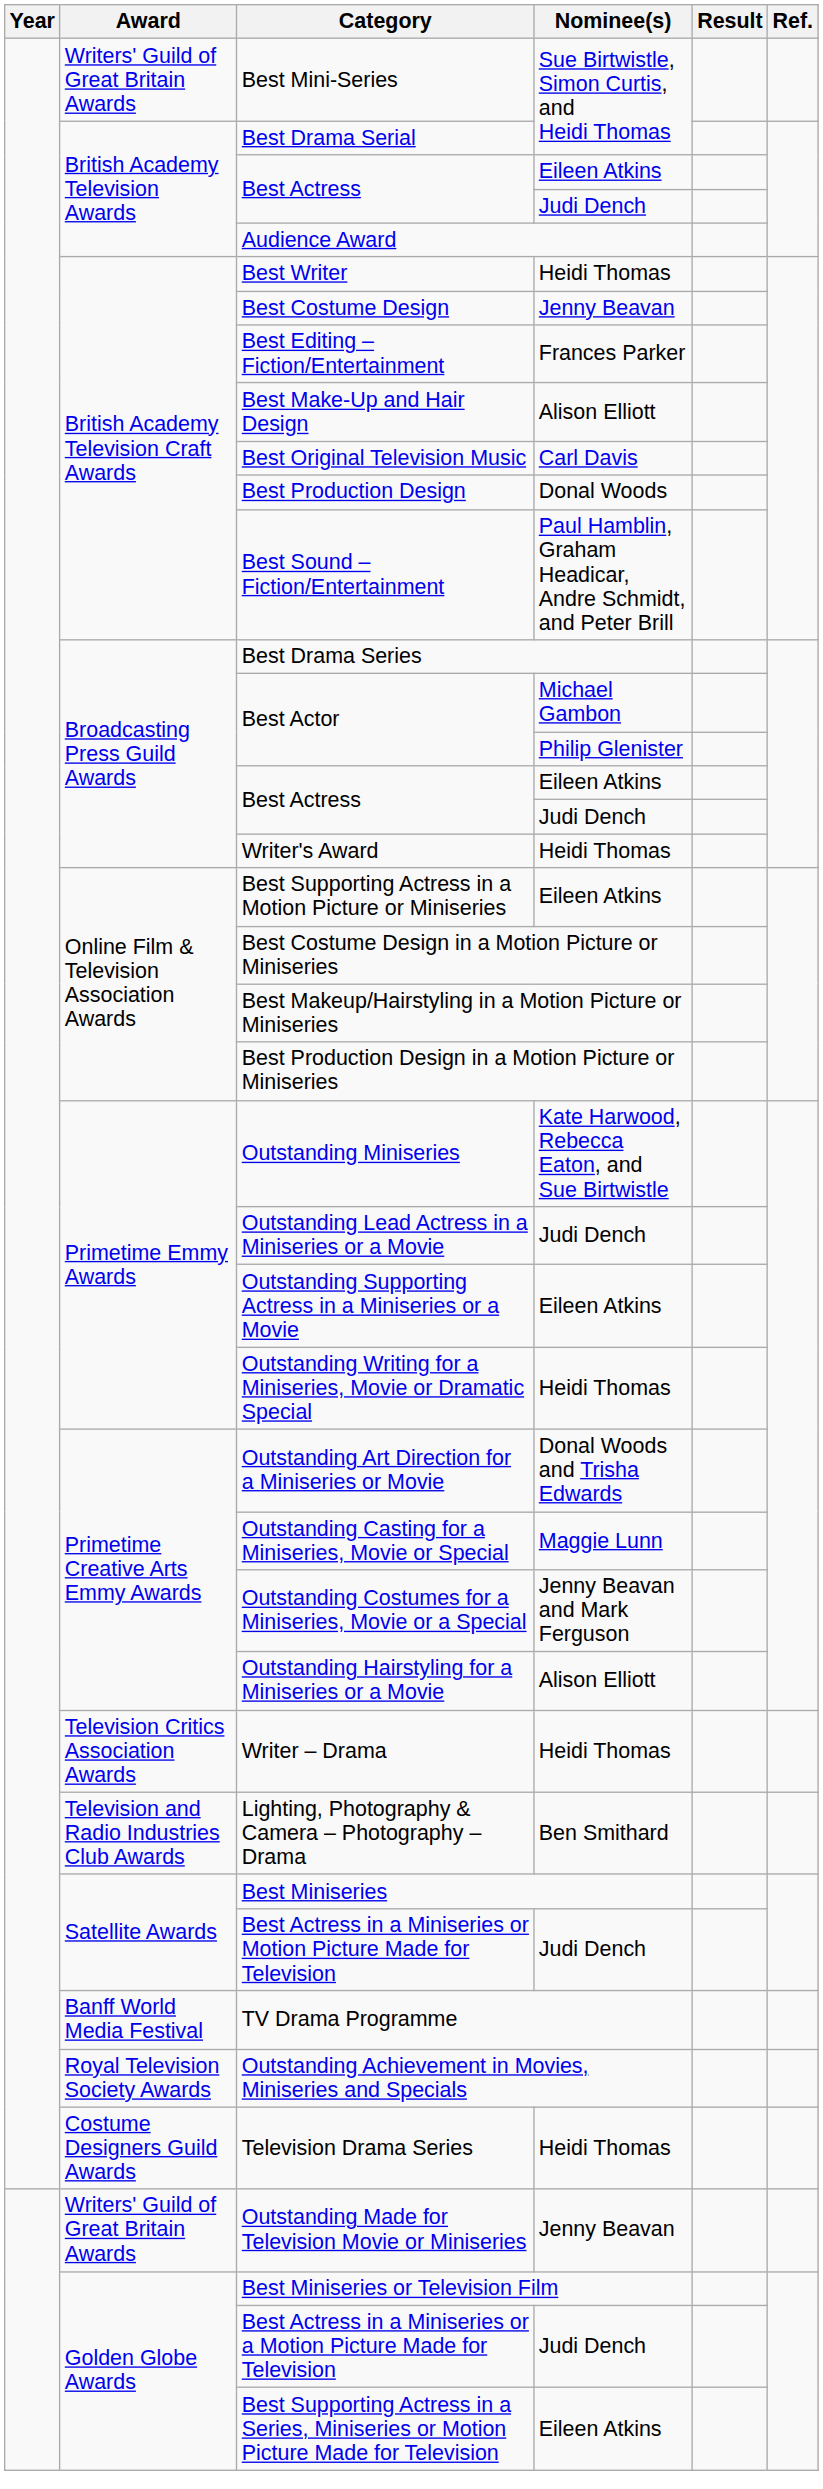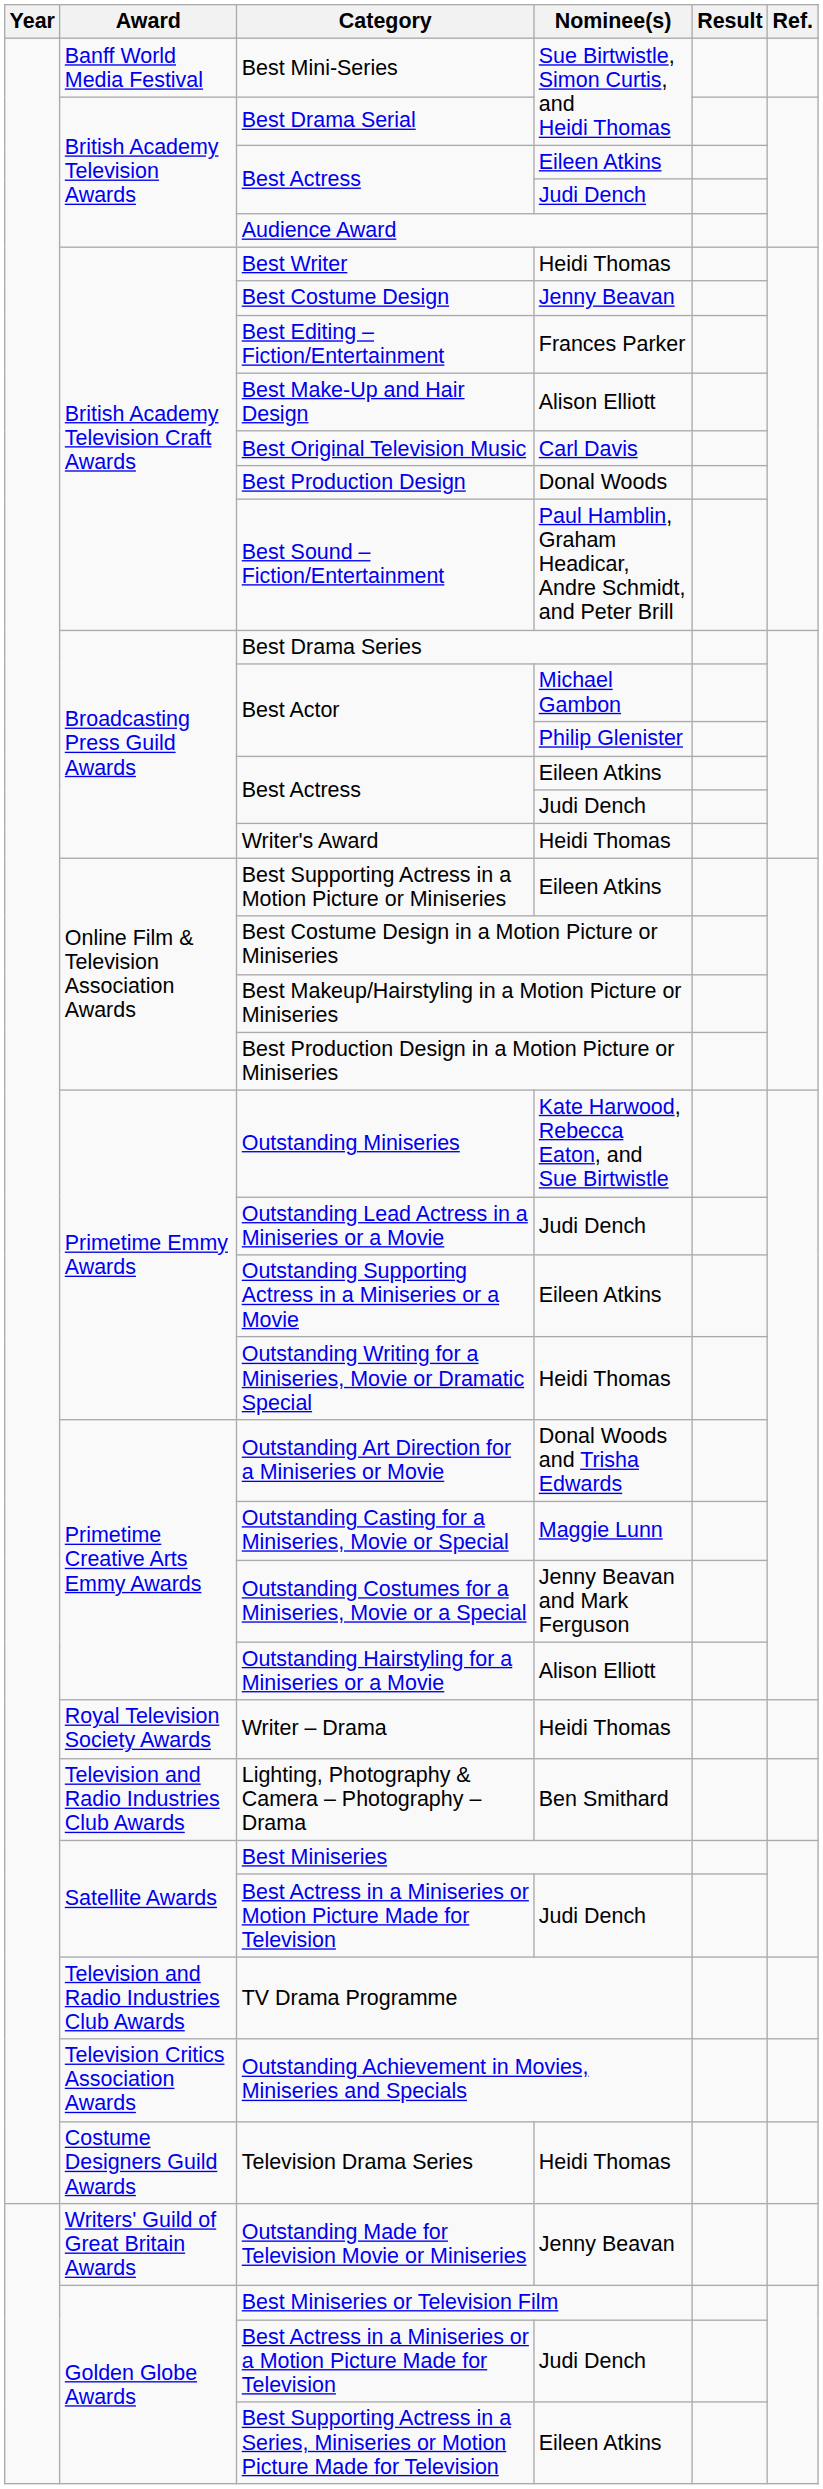Best Mini-Series | Award: Writers' Guild of Great Britain Awards -> Banff World Media Festival
Writer – Drama | Award: Television Critics Association Awards -> Royal Television Society Awards
TV Drama Programme | Award: Banff World Media Festival -> Television and Radio Industries Club Awards
Outstanding Achievement in Movies, Miniseries and Specials | Award: Royal Television Society Awards -> Television Critics Association Awards
